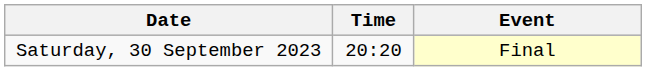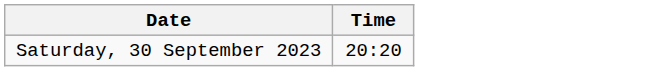- column: Event | Final
